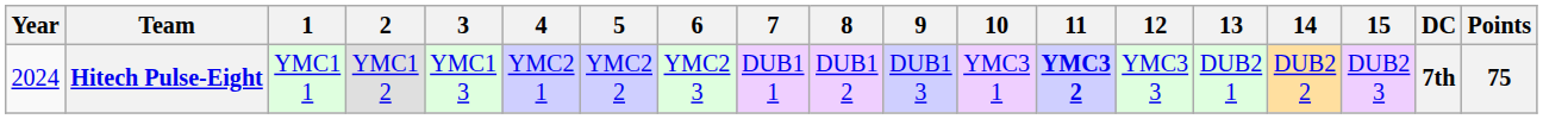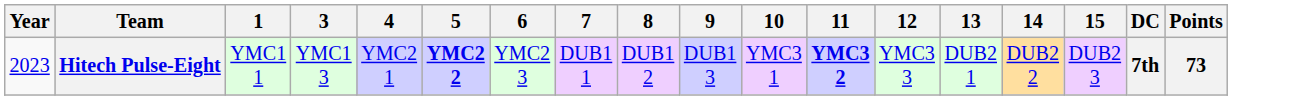- column: 2 | YMC1 2
Hitech Pulse-Eight | Year: 2024 -> 2023
Hitech Pulse-Eight | 5: normal -> bold
Hitech Pulse-Eight | Points: 75 -> 73
